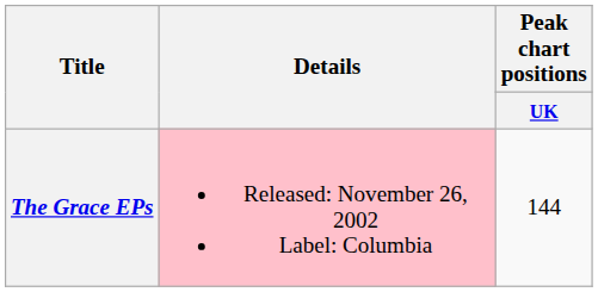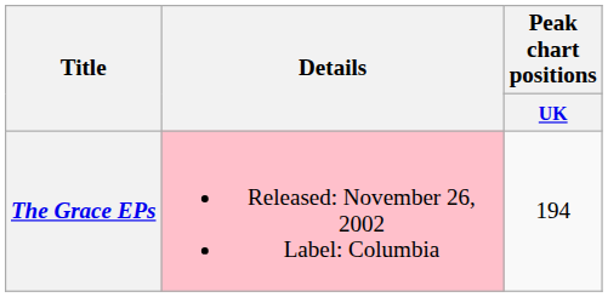The Grace EPs | Peak chart positions / UK: 144 -> 194
